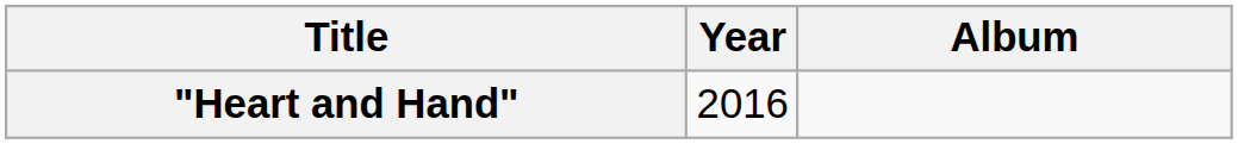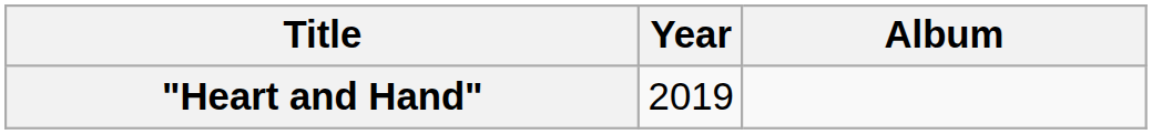"Heart and Hand" | Year: 2016 -> 2019
